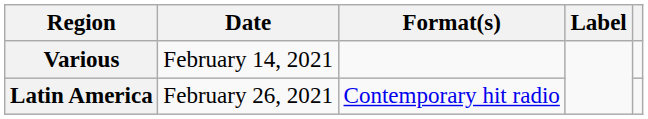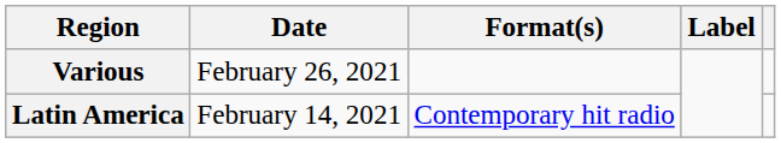Various | Date: February 14, 2021 -> February 26, 2021
Latin America | Date: February 26, 2021 -> February 14, 2021
